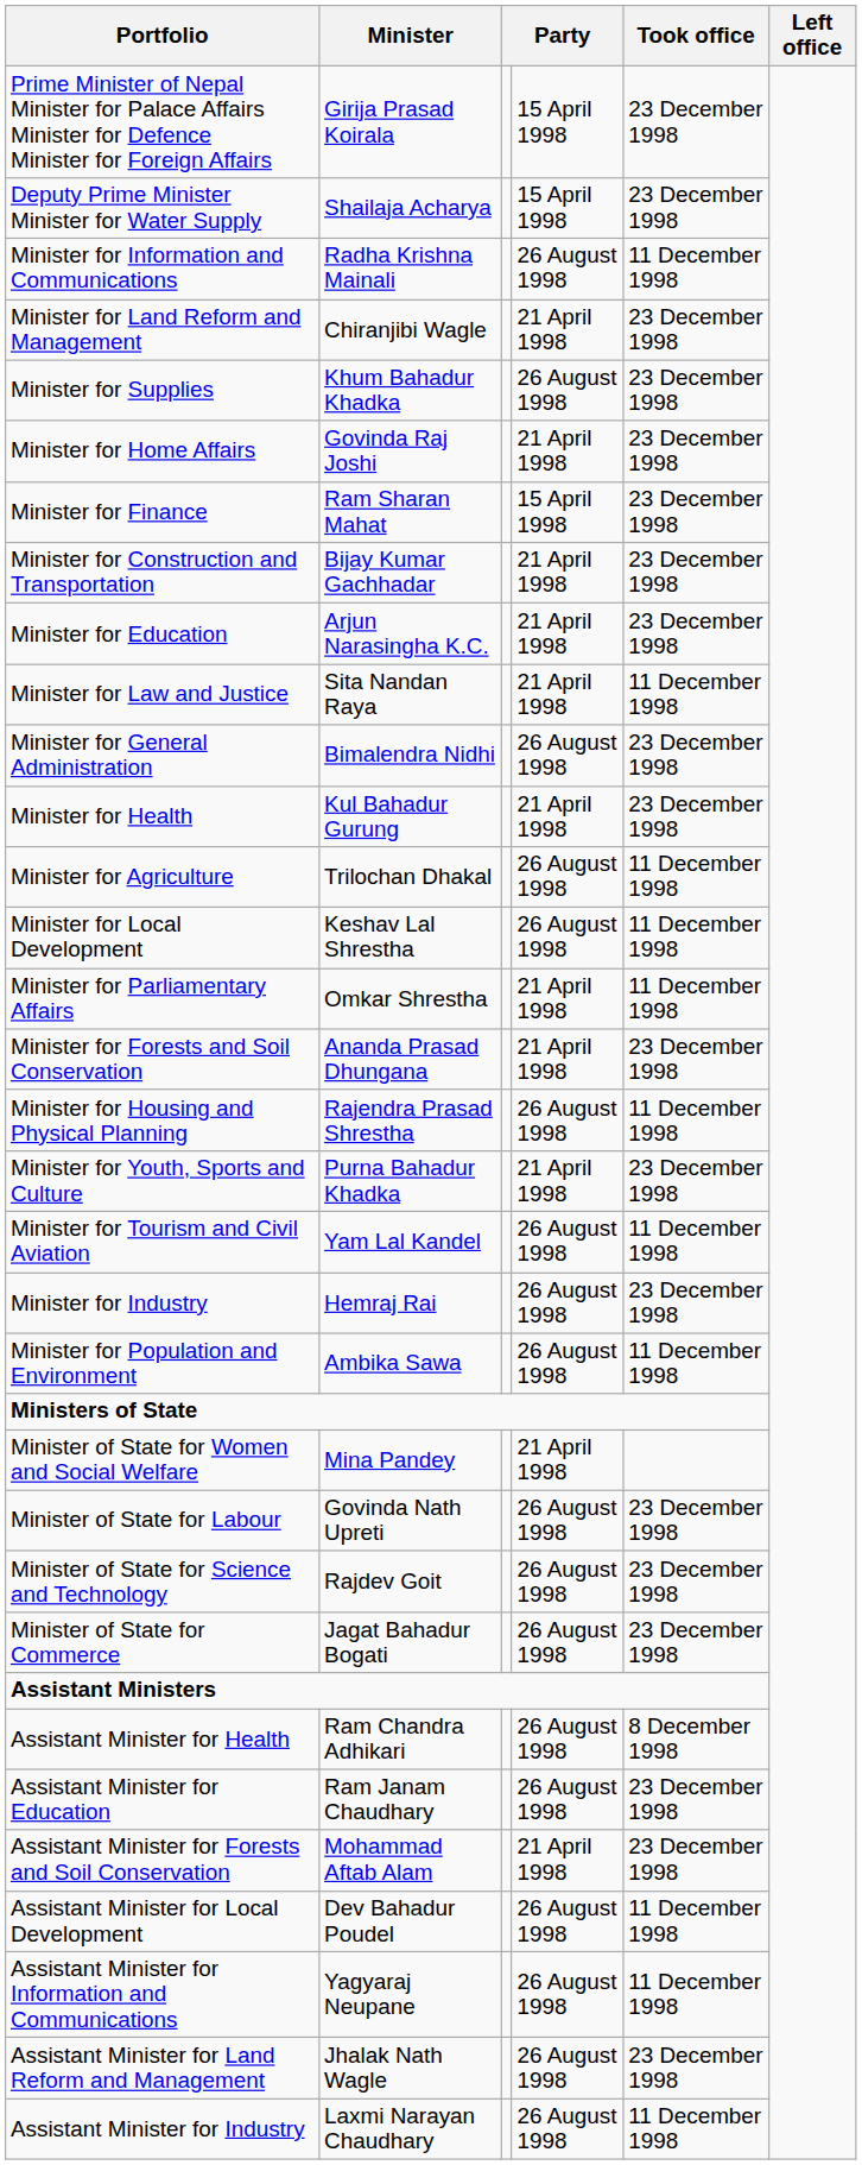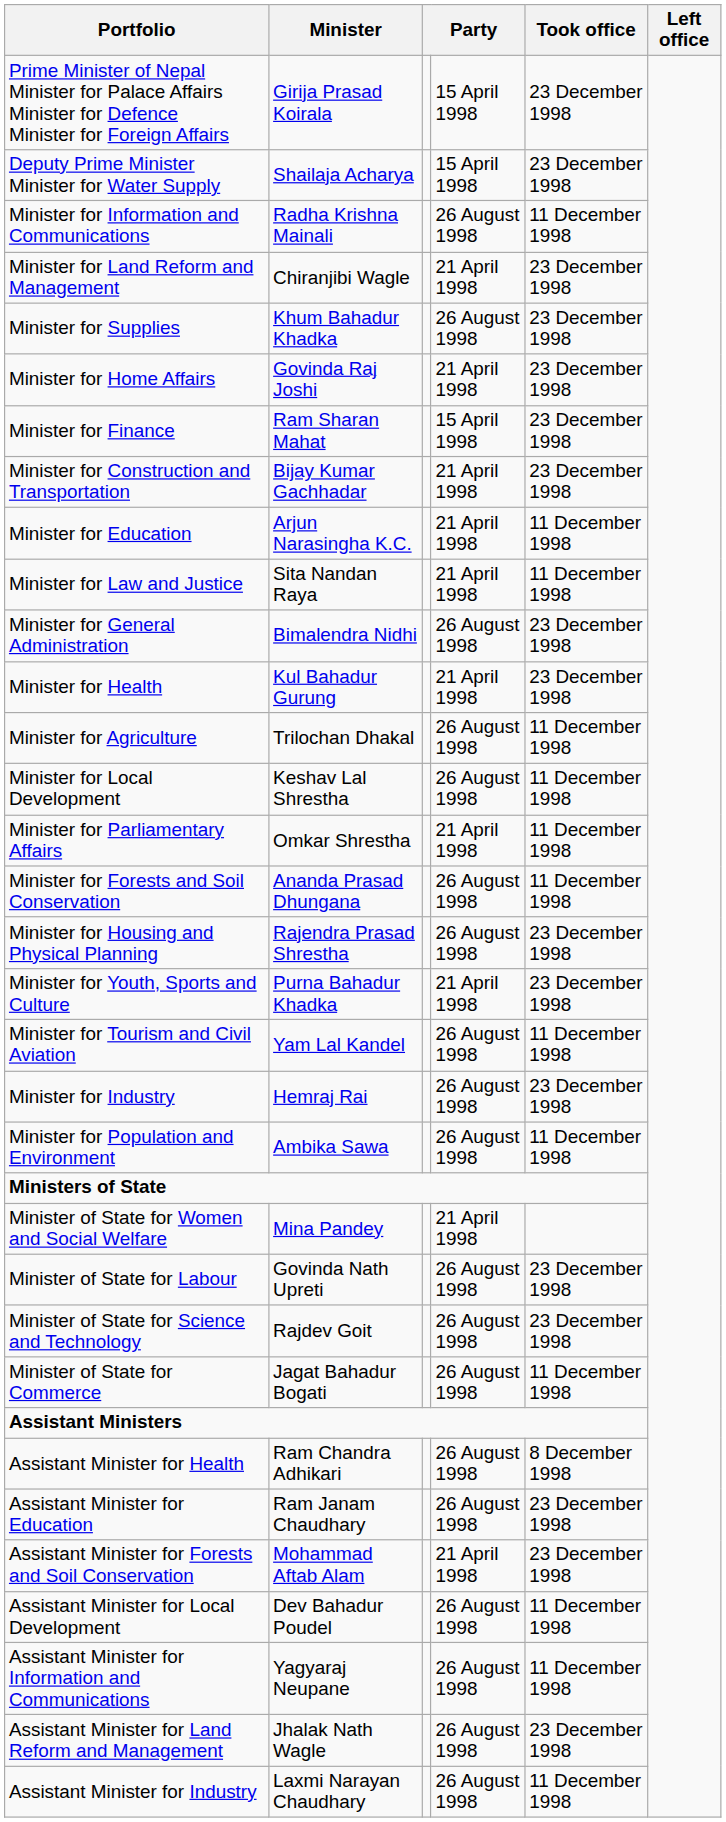Minister for Education | Took office: 23 December 1998 -> 11 December 1998
Minister for Forests and Soil Conservation | column 4: 21 April 1998 -> 26 August 1998
Minister for Forests and Soil Conservation | Took office: 23 December 1998 -> 11 December 1998
Minister for Housing and Physical Planning | Took office: 11 December 1998 -> 23 December 1998
Minister of State for Commerce | Took office: 23 December 1998 -> 11 December 1998
